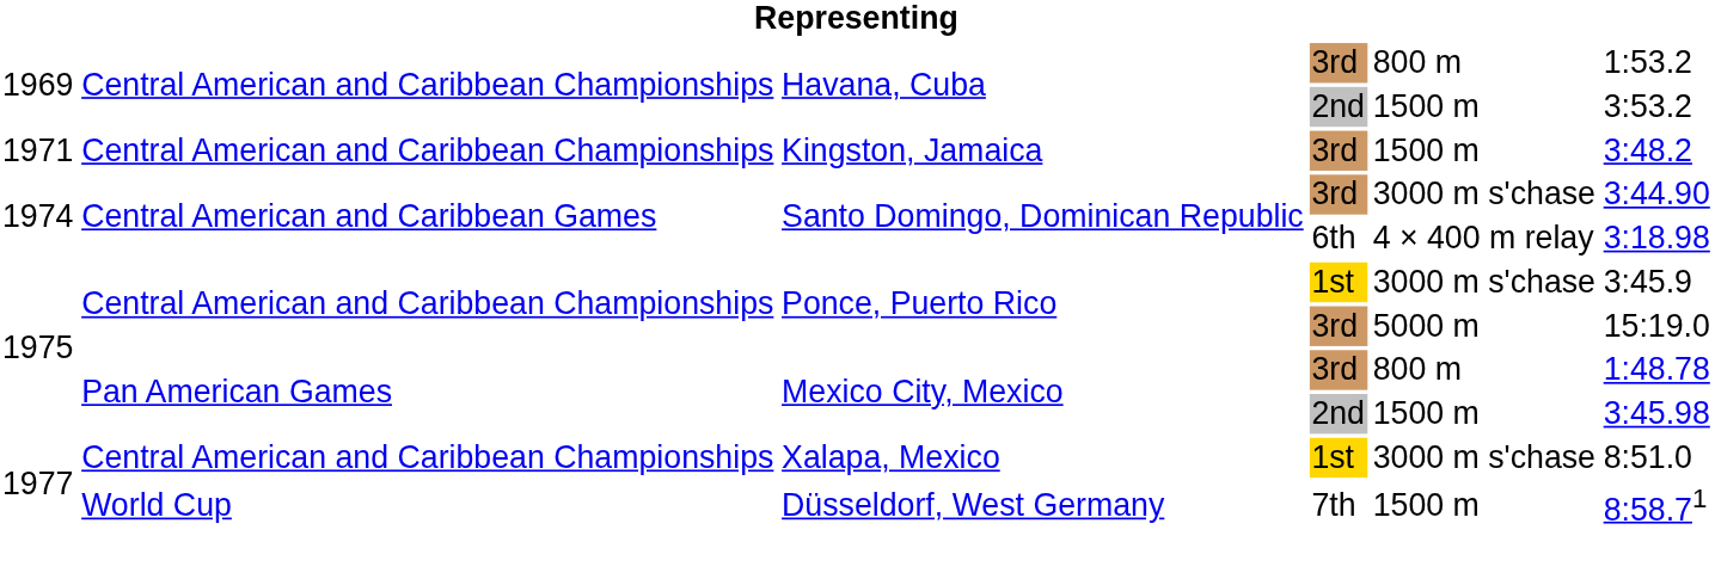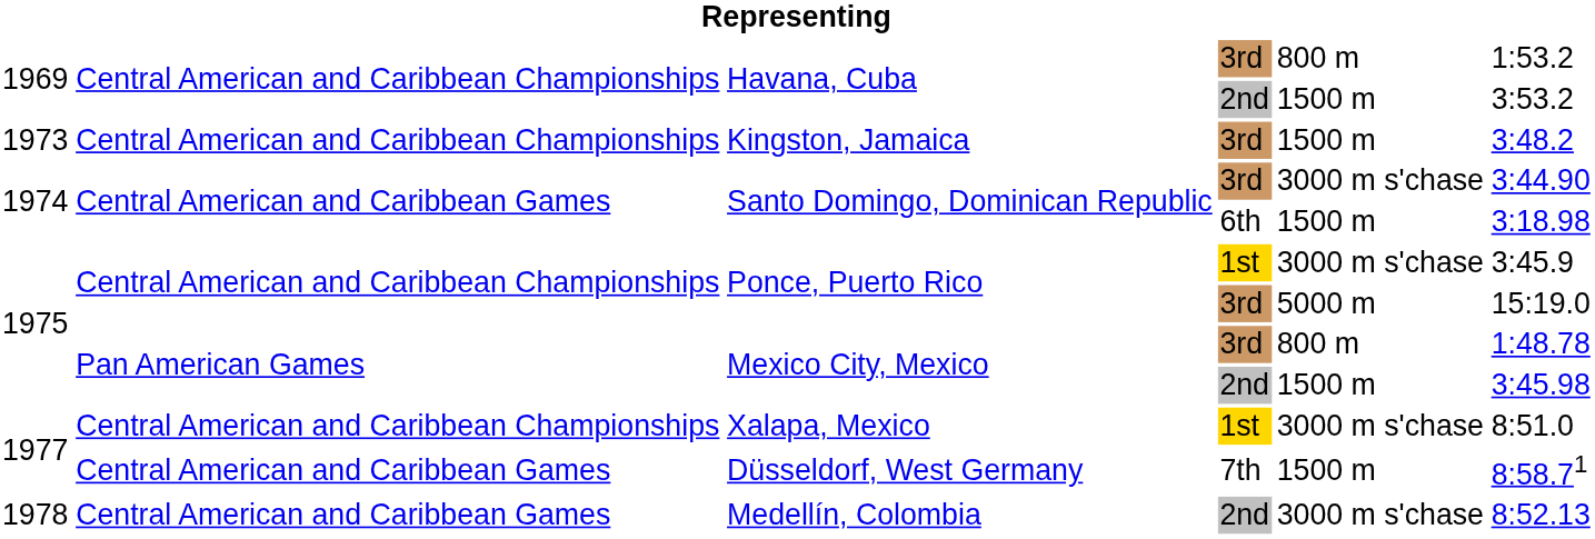Kingston, Jamaica | column 1: 1971 -> 1973
Santo Domingo, Dominican Republic / 6th | column 5: 4 × 400 m relay -> 1500 m
Düsseldorf, West Germany | column 2: World Cup -> Central American and Caribbean Games
+ row: 1978 | Central American and Caribbean Games | Medellín, Colombia | 2nd | 3000 m s'chase | 8:52.13
